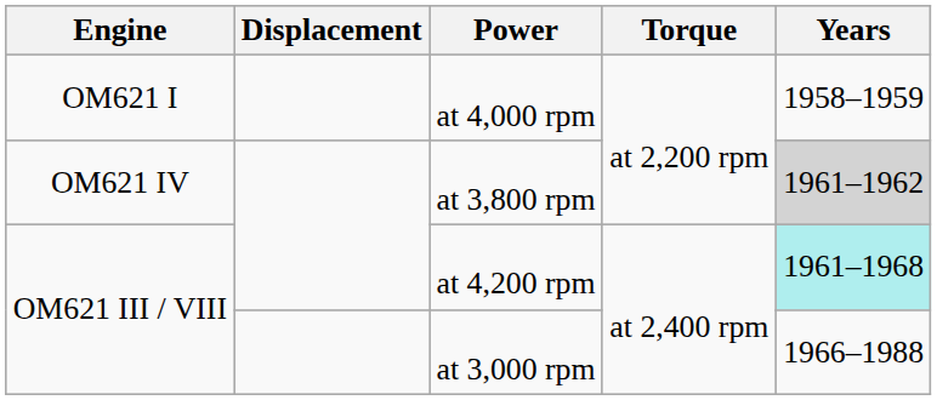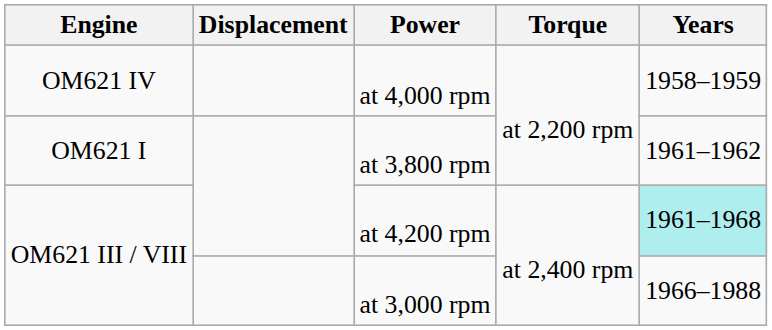at 4,000 rpm | Engine: OM621 I -> OM621 IV
at 3,800 rpm | Engine: OM621 IV -> OM621 I
at 3,800 rpm | Years: lightgrey background -> no background
